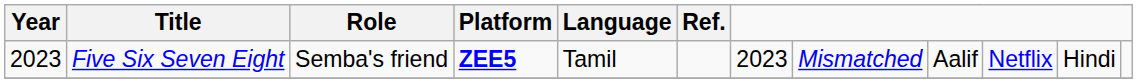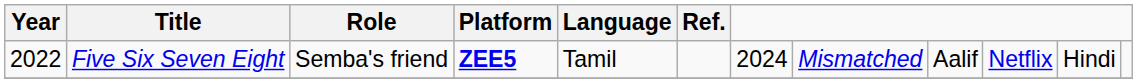Five Six Seven Eight | Year: 2023 -> 2022
Five Six Seven Eight | column 7: 2023 -> 2024
